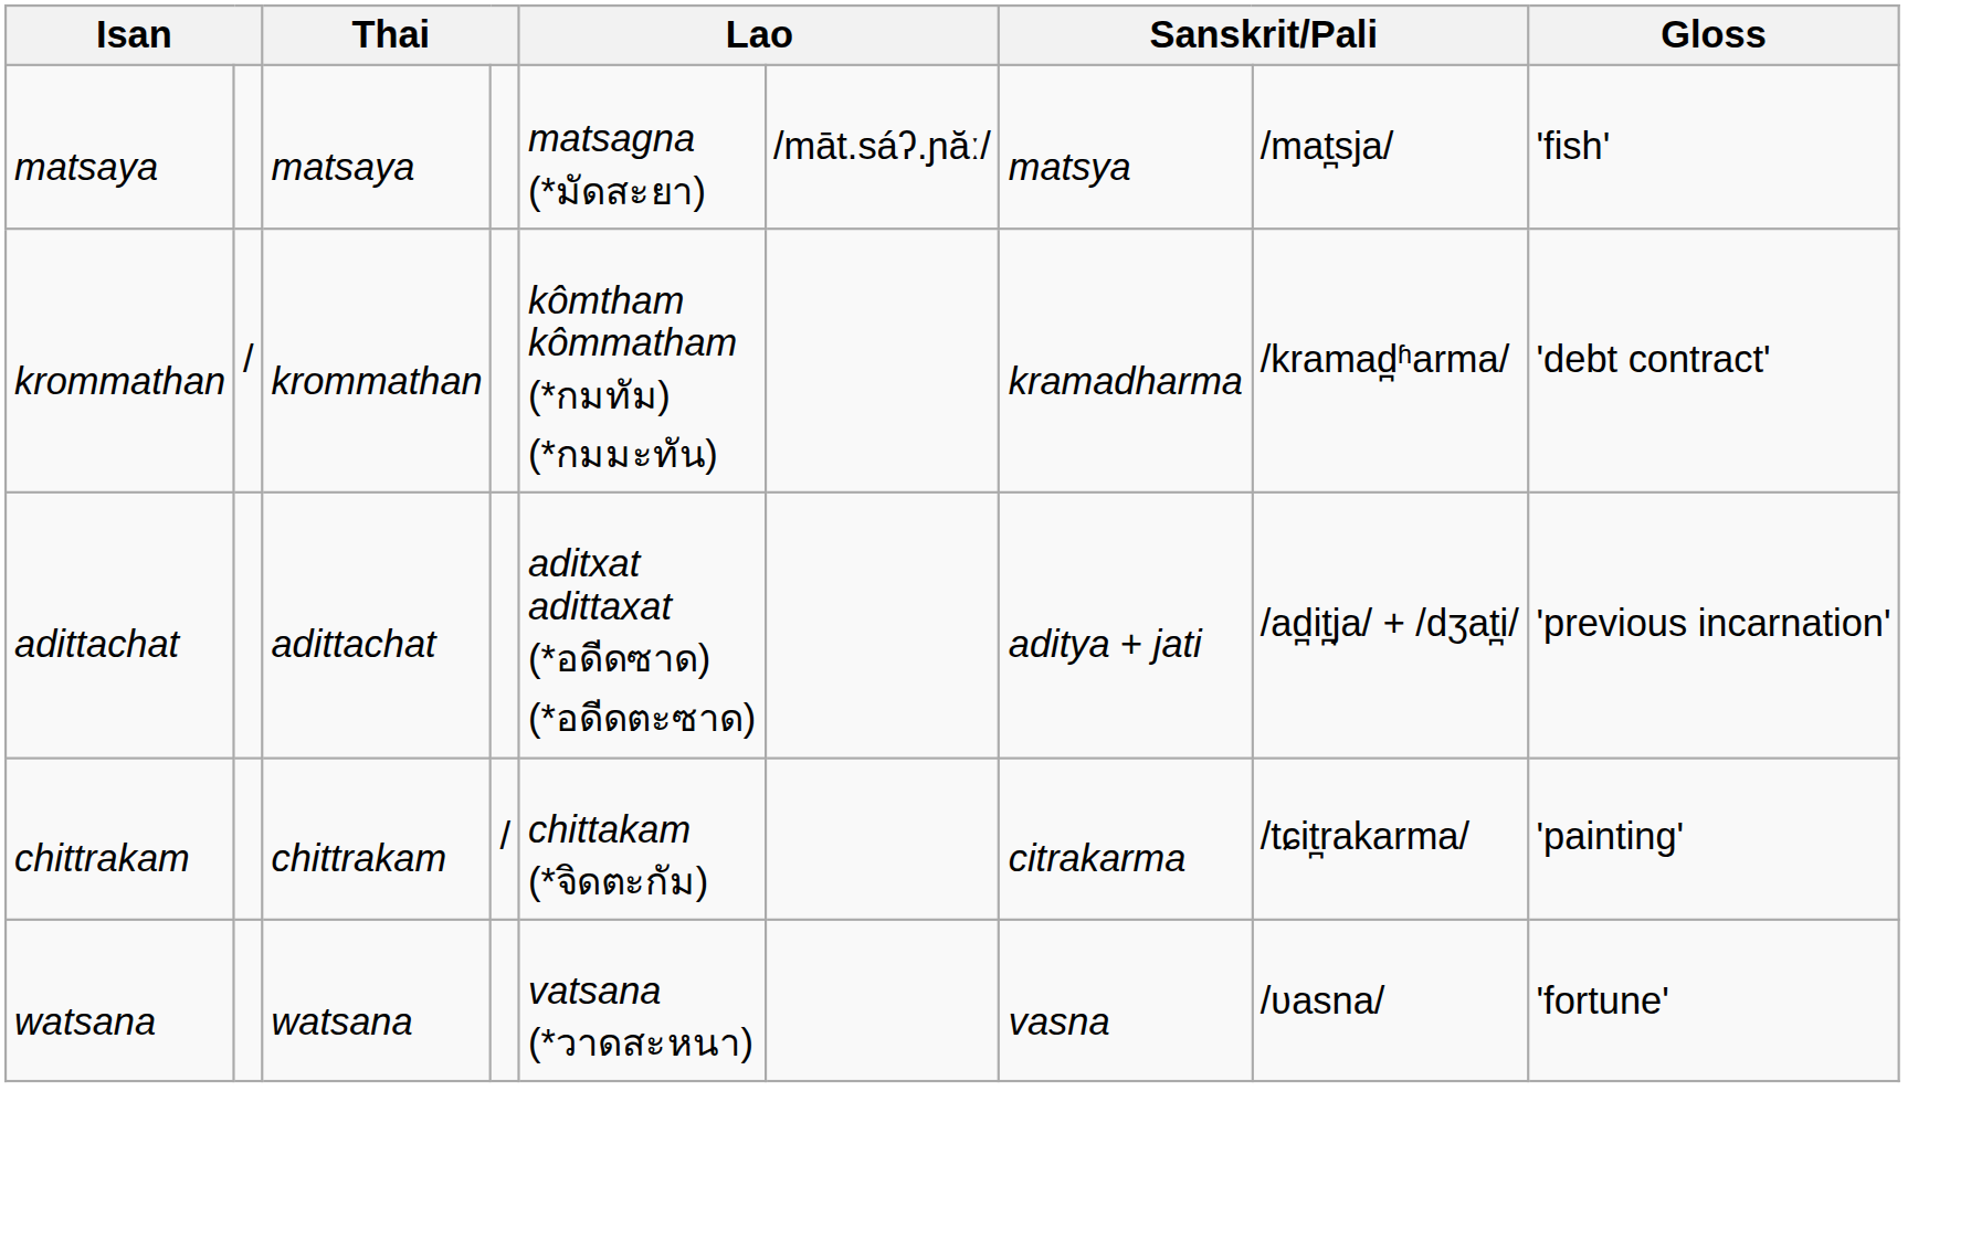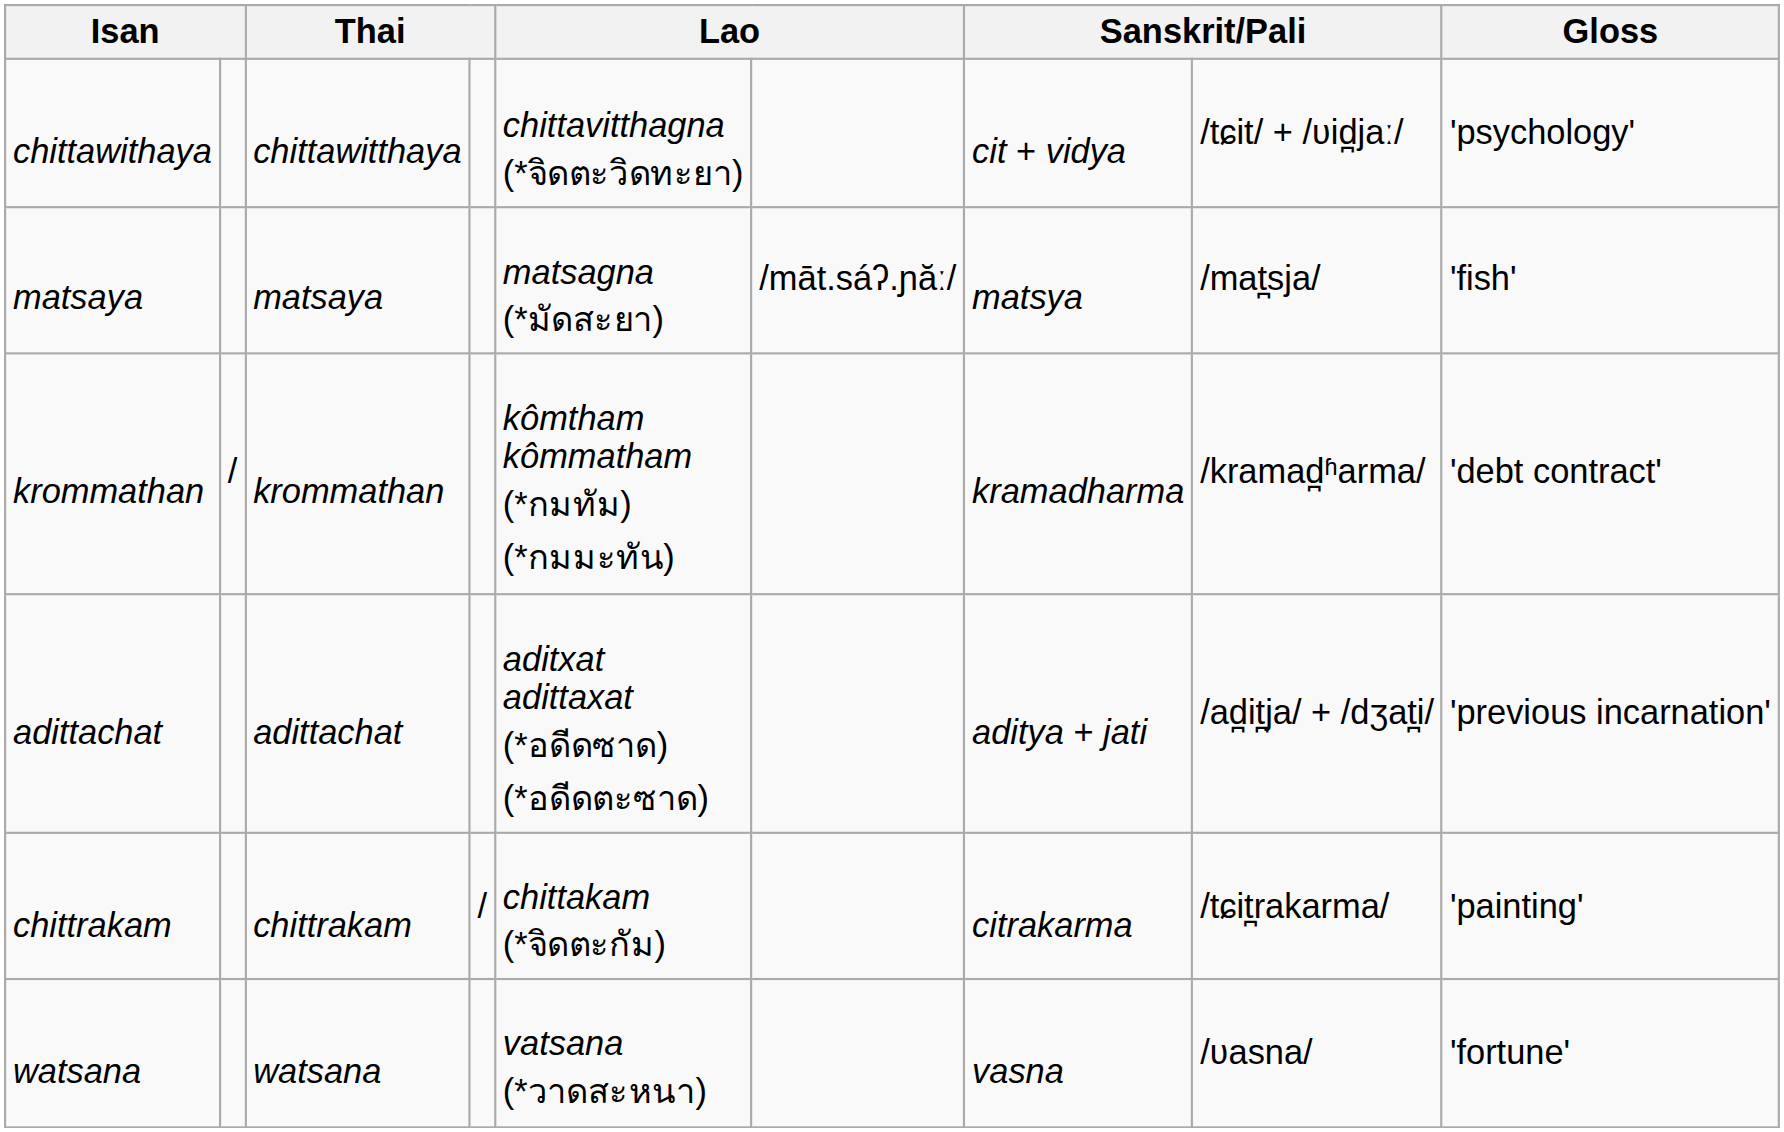+ row: chittawithaya | chittawitthaya | chittavitthagna (*จิดตะวิดทะยา) | cit + vidya | /tɕit/ + /ʋid̪jaː/ | 'psychology'
